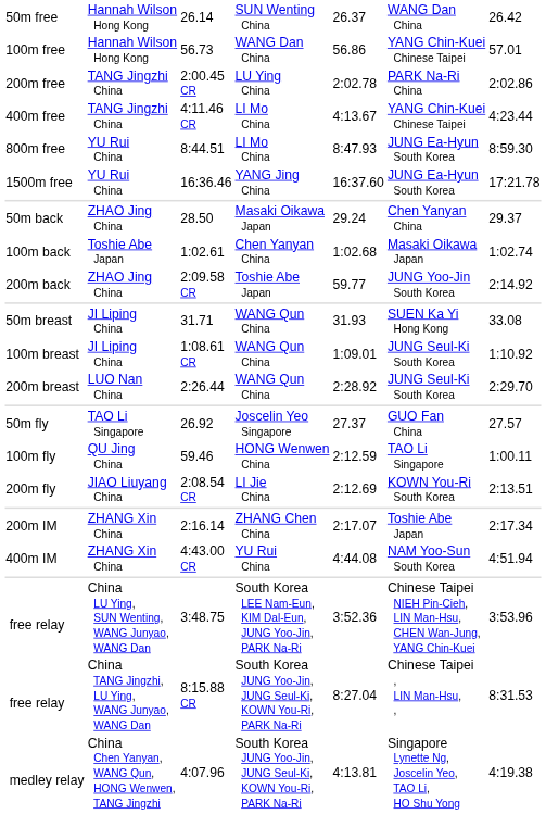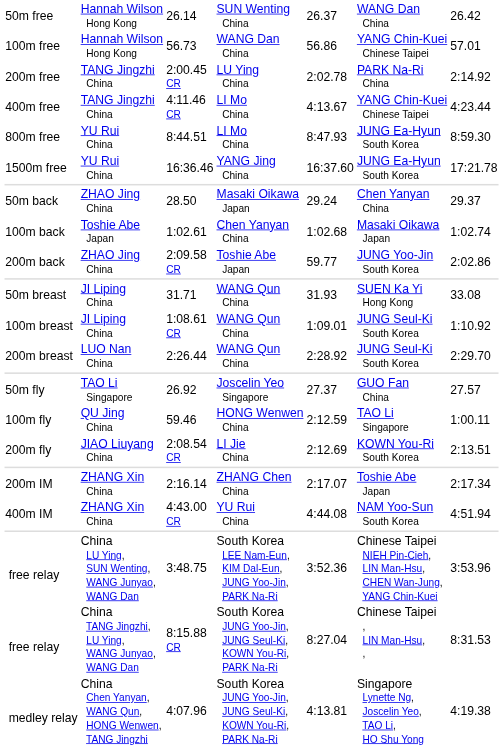2:00.45 CR | column 7: 2:02.86 -> 2:14.92
2:09.58 CR | column 7: 2:14.92 -> 2:02.86
